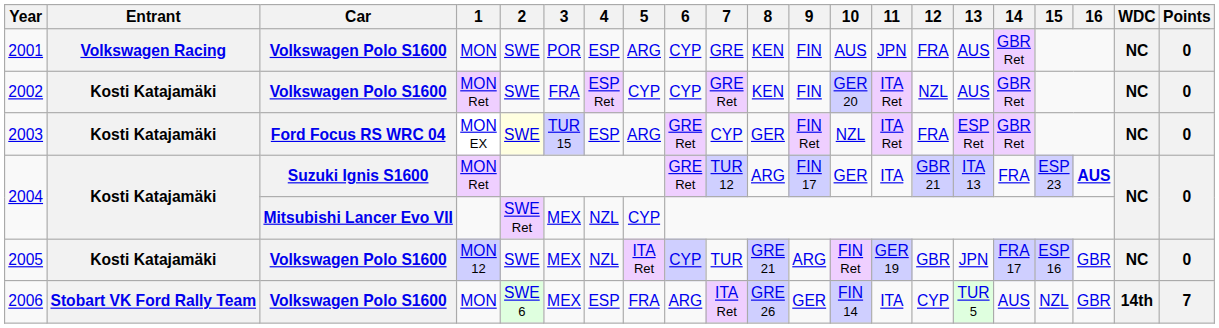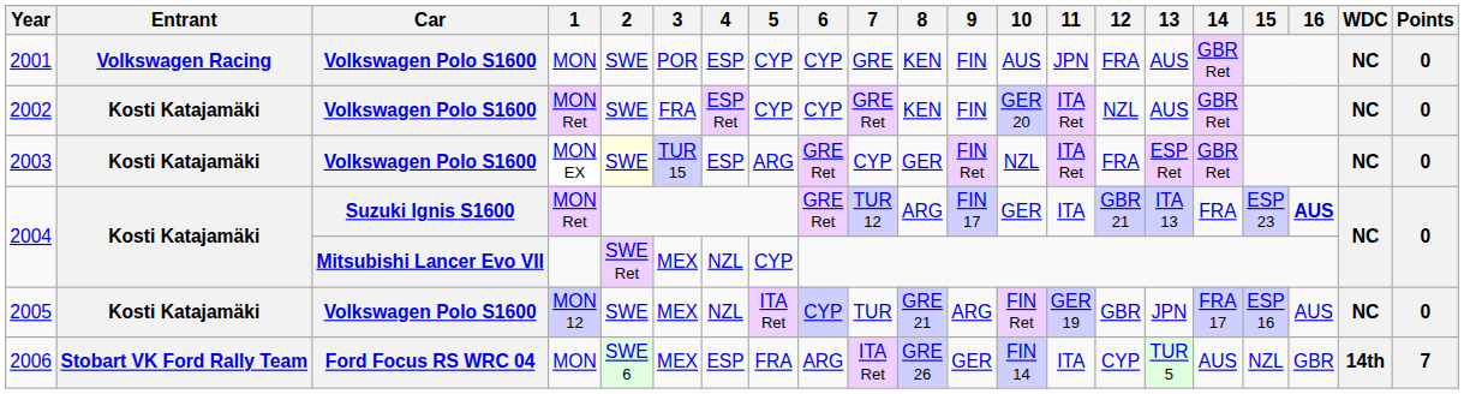2001 | 5: ARG -> CYP
2003 | Car: Ford Focus RS WRC 04 -> Volkswagen Polo S1600
2005 | 16: GBR -> AUS
2006 | Car: Volkswagen Polo S1600 -> Ford Focus RS WRC 04
